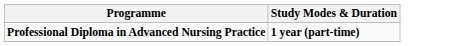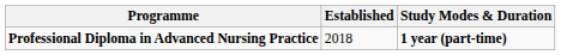+ column: Established | 2018
